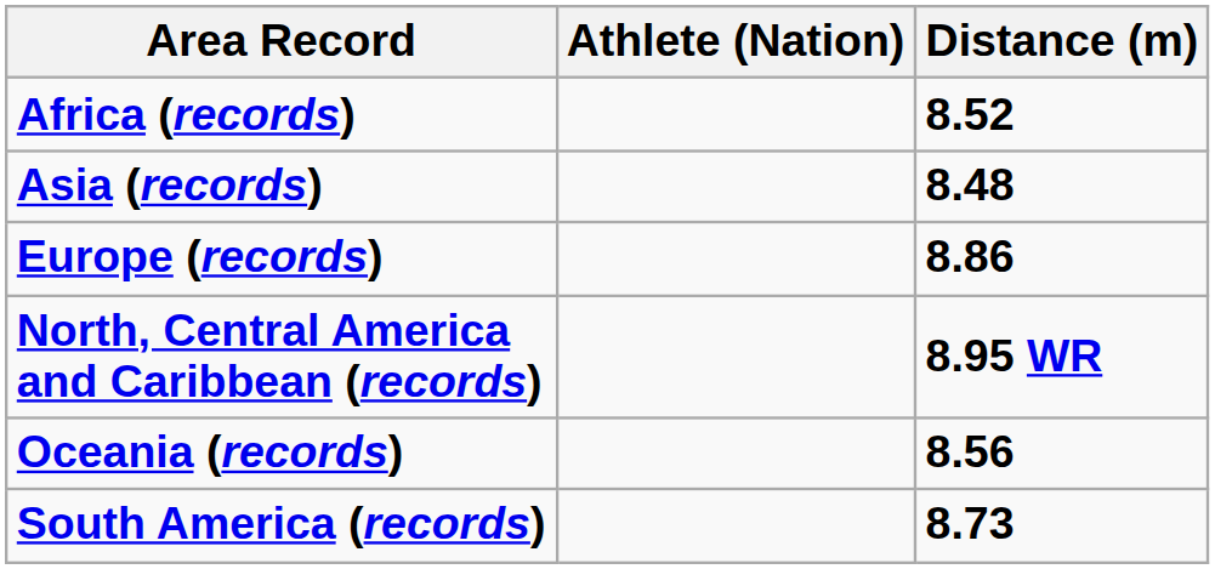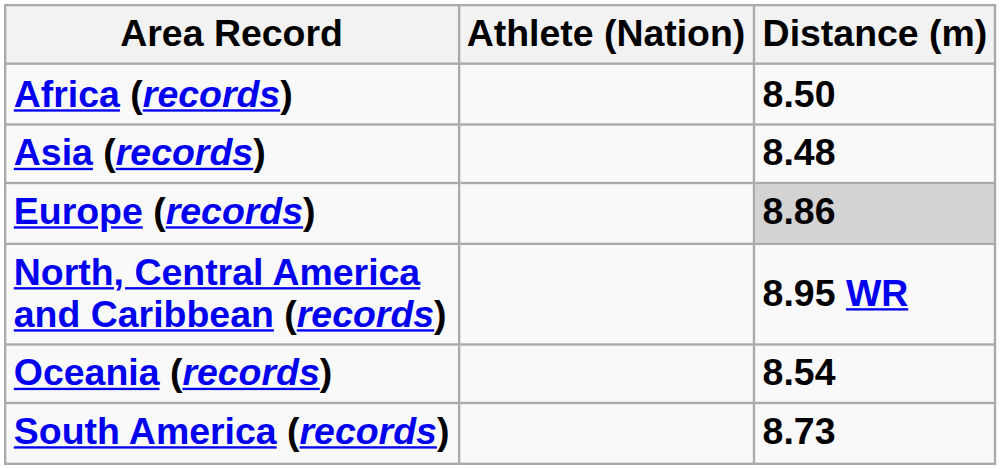Africa (records) | Distance (m): 8.52 -> 8.50
Europe (records) | Distance (m): no background -> lightgrey background
Oceania (records) | Distance (m): 8.56 -> 8.54
